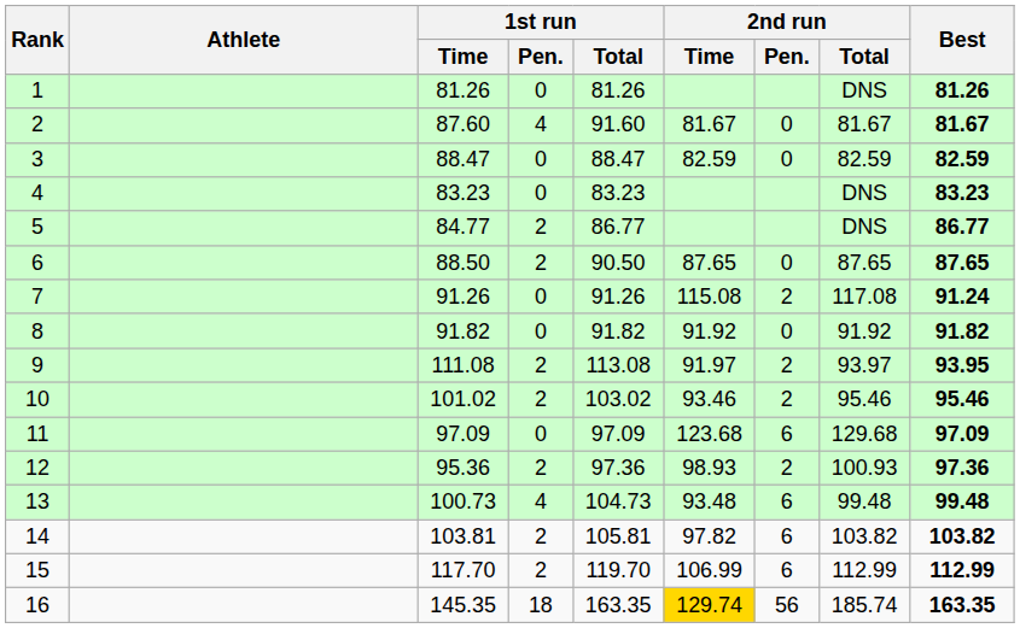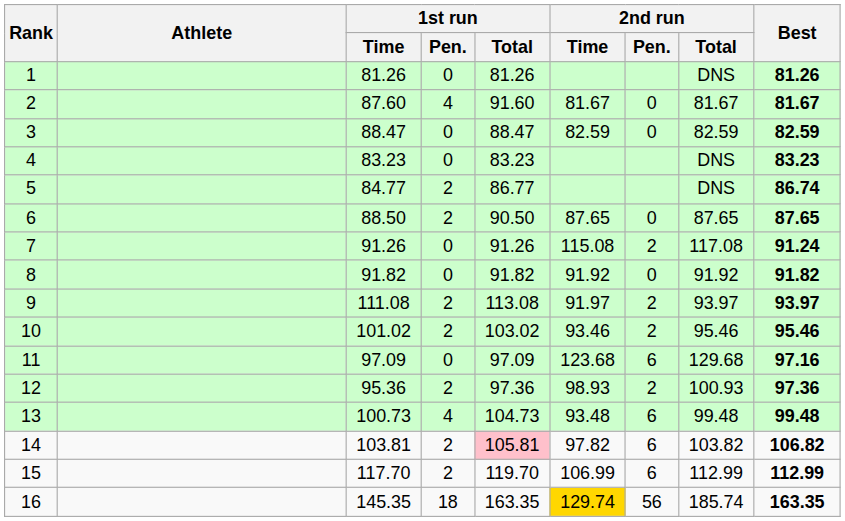5 | Best: 86.77 -> 86.74
9 | Best: 93.95 -> 93.97
11 | Best: 97.09 -> 97.16
14 | 1st run / Total: no background -> pink background
14 | Best: 103.82 -> 106.82
